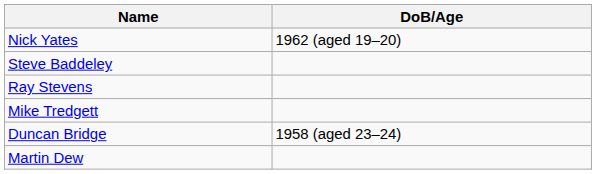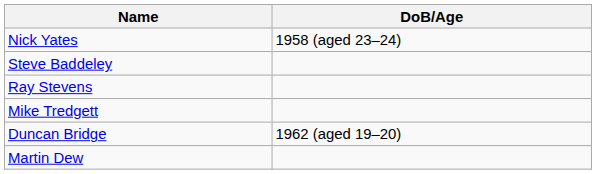Nick Yates | DoB/Age: 1962 (aged 19–20) -> 1958 (aged 23–24)
Duncan Bridge | DoB/Age: 1958 (aged 23–24) -> 1962 (aged 19–20)
